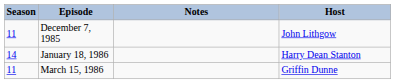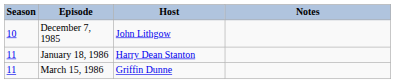columns swapped: Host <-> Notes
December 7, 1985 | Season: 11 -> 10
January 18, 1986 | Season: 14 -> 11
